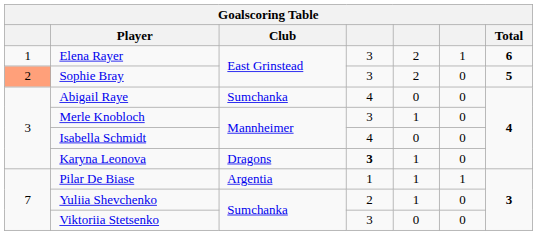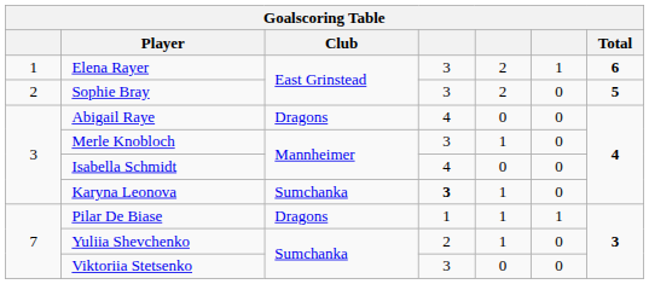Sophie Bray | column 1: lightsalmon background -> no background
Abigail Raye | Club: Sumchanka -> Dragons
Karyna Leonova | Club: Dragons -> Sumchanka
Pilar De Biase | Club: Argentia -> Dragons
